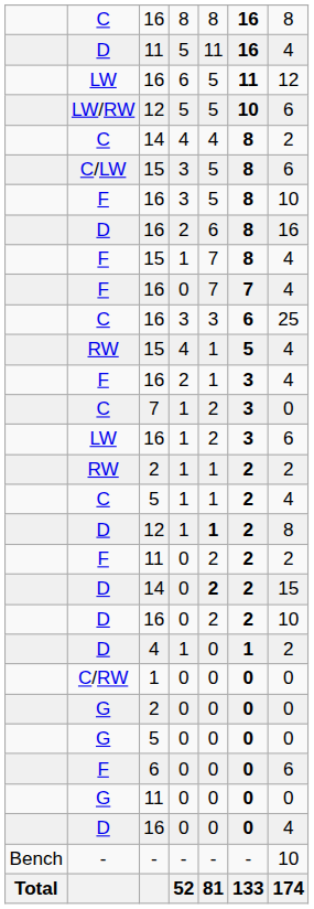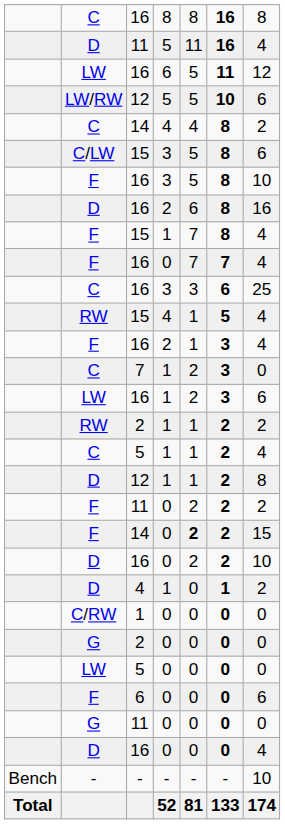12 / 1 | column 5: bold -> normal
14 / 0 | column 2: D -> F
5 / 0 | column 2: G -> LW
